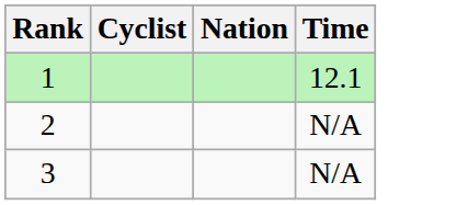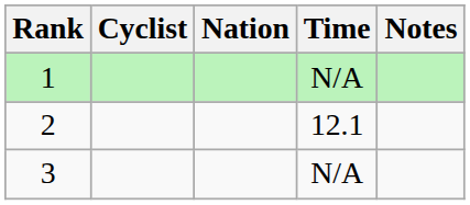+ column: Notes
1 | Time: 12.1 -> N/A
2 | Time: N/A -> 12.1
